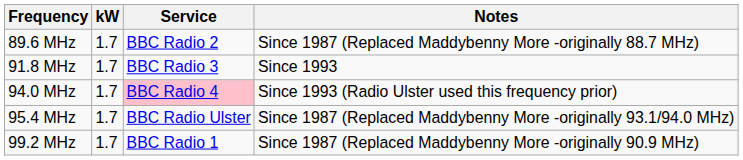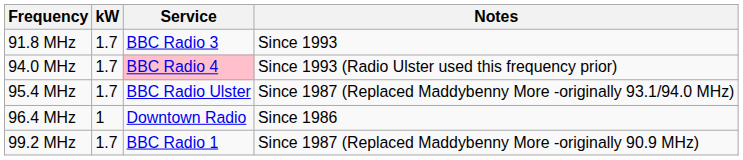- row: 89.6 MHz | 1.7 | BBC Radio 2 | Since 1987 (Replaced Maddybenny More -originally 88.7 MHz)
+ row: 96.4 MHz | 1 | Downtown Radio | Since 1986
